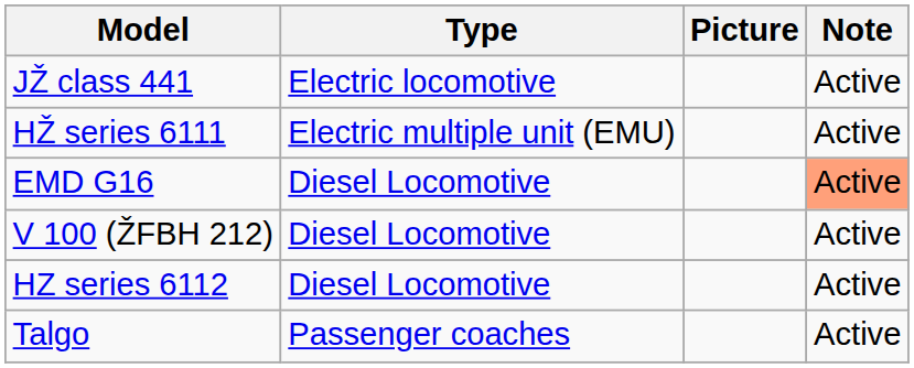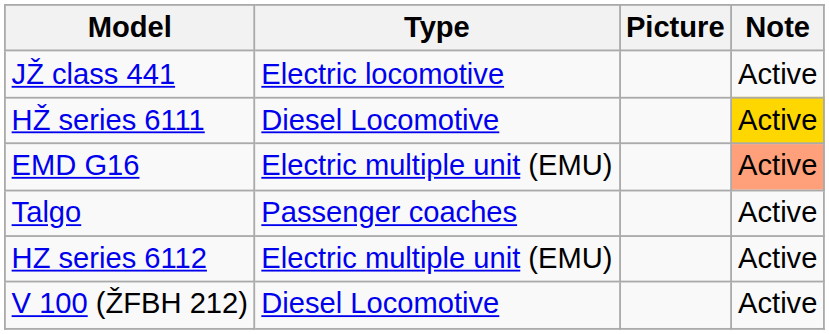HŽ series 6111 | Type: Electric multiple unit (EMU) -> Diesel Locomotive
HŽ series 6111 | Note: no background -> gold background
EMD G16 | Type: Diesel Locomotive -> Electric multiple unit (EMU)
rows swapped: V 100 (ŽFBH 212) <-> Talgo
HZ series 6112 | Type: Diesel Locomotive -> Electric multiple unit (EMU)
